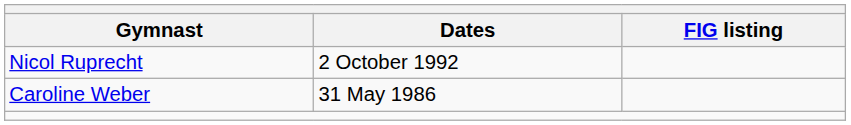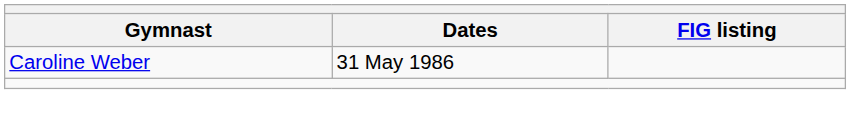- row: Nicol Ruprecht | 2 October 1992
